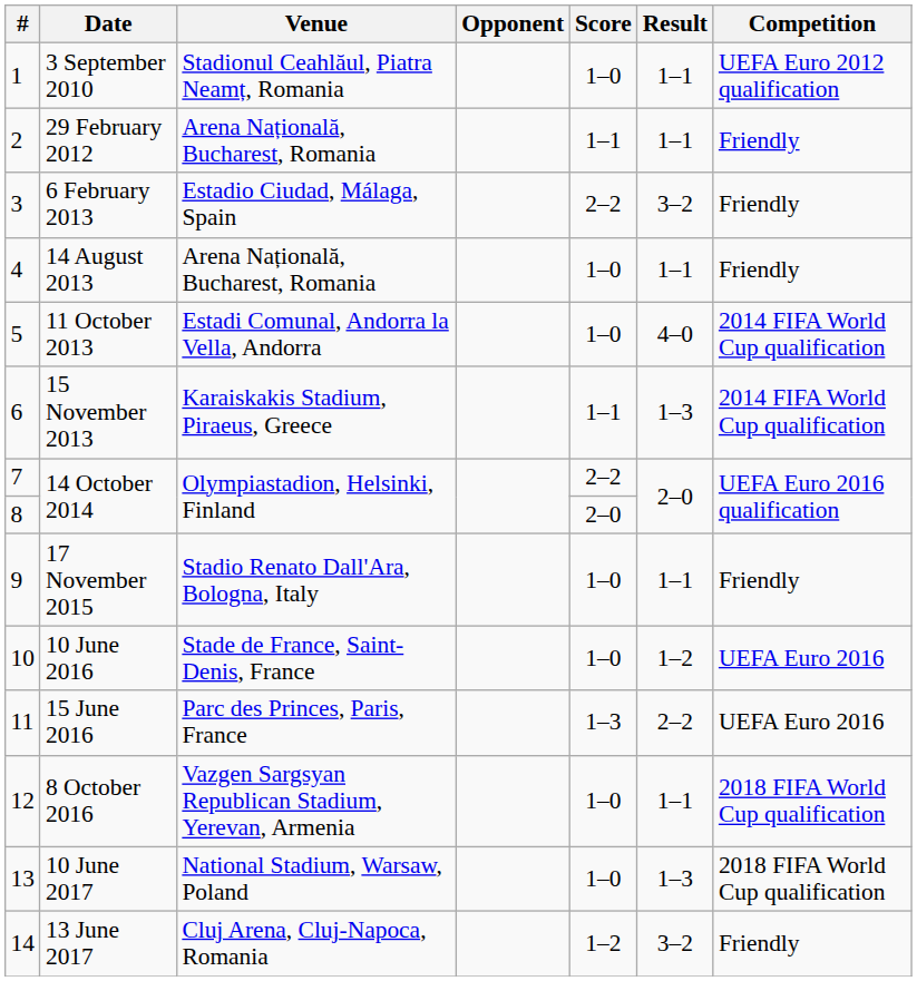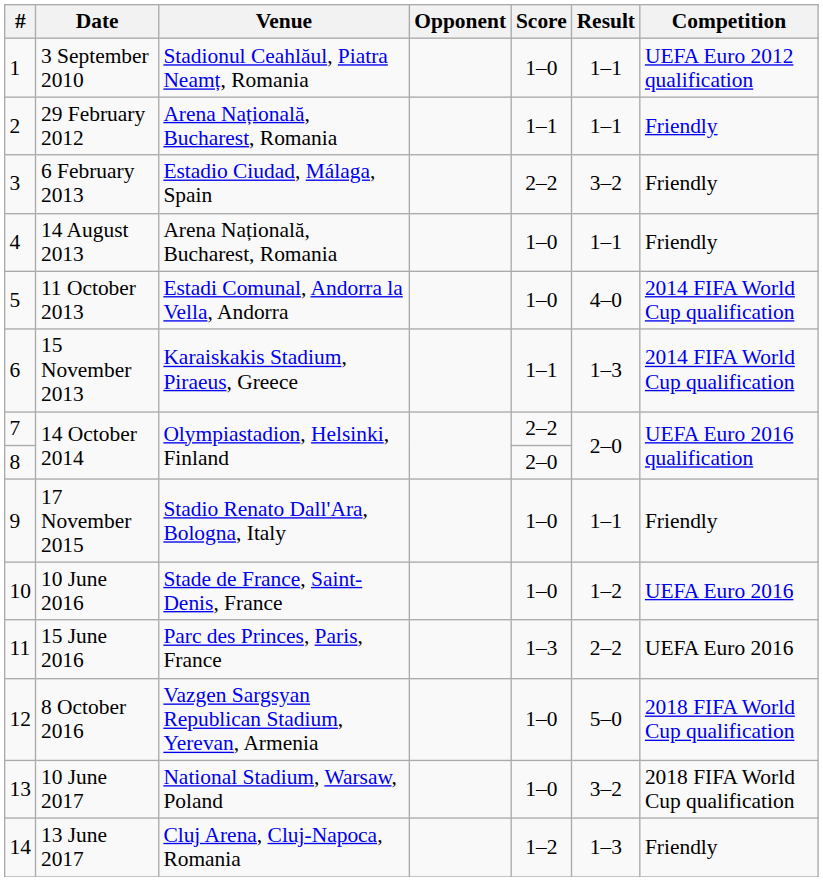8 October 2016 | Result: 1–1 -> 5–0
10 June 2017 | Result: 1–3 -> 3–2
13 June 2017 | Result: 3–2 -> 1–3
